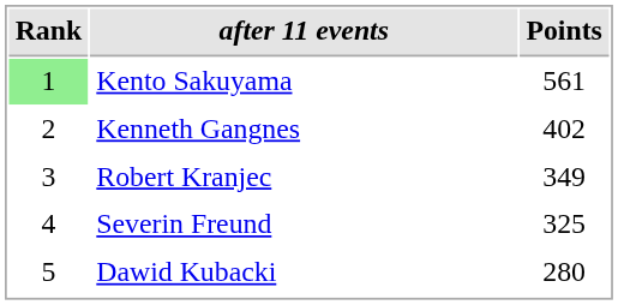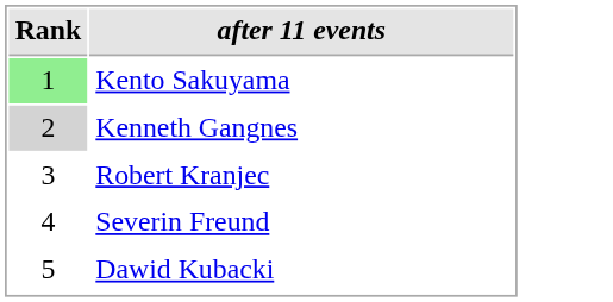- column: Points | 561 | 402 | 349 | 325 | 280
Kenneth Gangnes | Rank: no background -> lightgrey background
